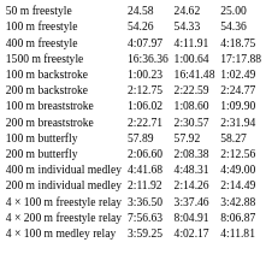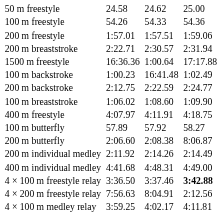+ row: 200 m freestyle | 1:57.01 | 1:57.51 | 1:59.06
rows swapped: 400 m freestyle <-> 200 m breaststroke
200 m butterfly | column 7: 2:12.56 -> 8:06.87
rows swapped: 200 m individual medley <-> 400 m individual medley
4 × 100 m freestyle relay | column 7: normal -> bold
4 × 200 m freestyle relay | column 7: 8:06.87 -> 2:12.56
